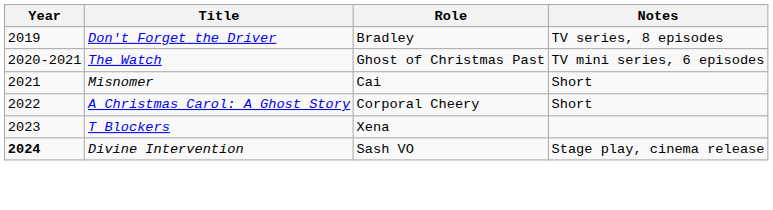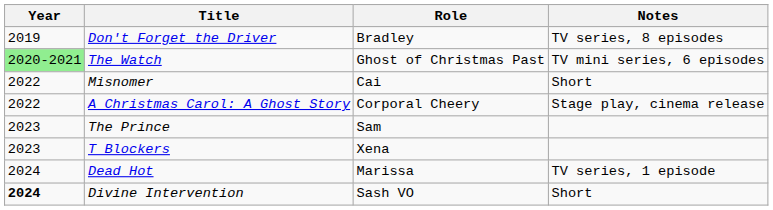The Watch | Year: no background -> lightgreen background
Misnomer | Year: 2021 -> 2022
A Christmas Carol: A Ghost Story | Notes: Short -> Stage play, cinema release
+ row: 2023 | The Prince | Sam
+ row: 2024 | Dead Hot | Marissa | TV series, 1 episode
Divine Intervention | Notes: Stage play, cinema release -> Short
